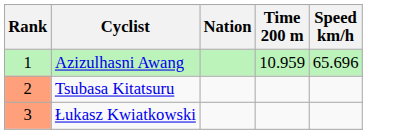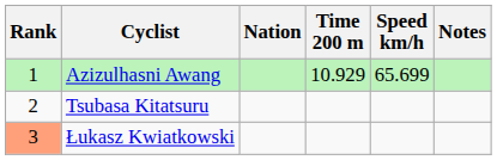+ column: Notes
Azizulhasni Awang | Time 200 m: 10.959 -> 10.929
Azizulhasni Awang | Speed km/h: 65.696 -> 65.699
Tsubasa Kitatsuru | Rank: lightsalmon background -> no background
